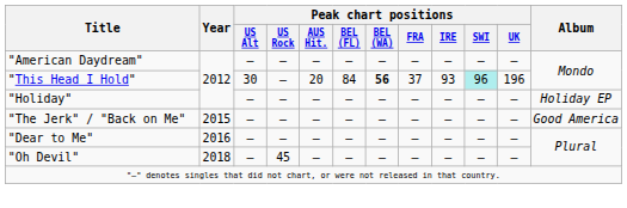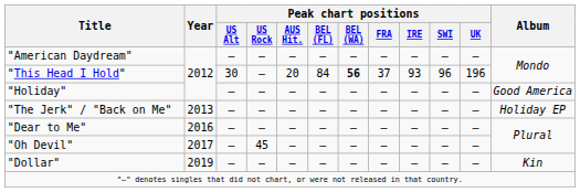"This Head I Hold" | Peak chart positions / SWI: paleturquoise background -> no background
"Holiday" | Album: Holiday EP -> Good America
"The Jerk" / "Back on Me" | Year: 2015 -> 2013
"The Jerk" / "Back on Me" | Album: Good America -> Holiday EP
"Oh Devil" | Year: 2018 -> 2017
+ row: "Dollar" | 2019 | — | — | — | — | — | — | — | — | — | Kin
